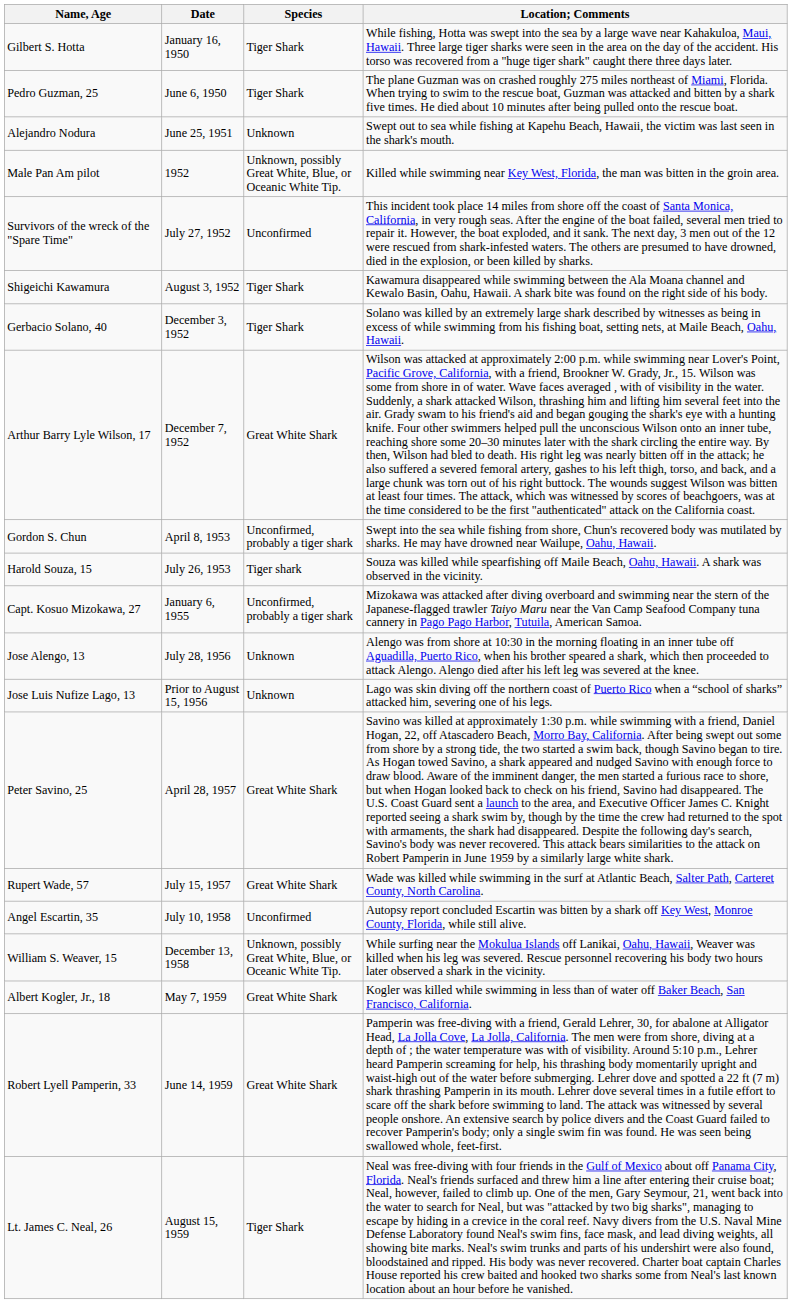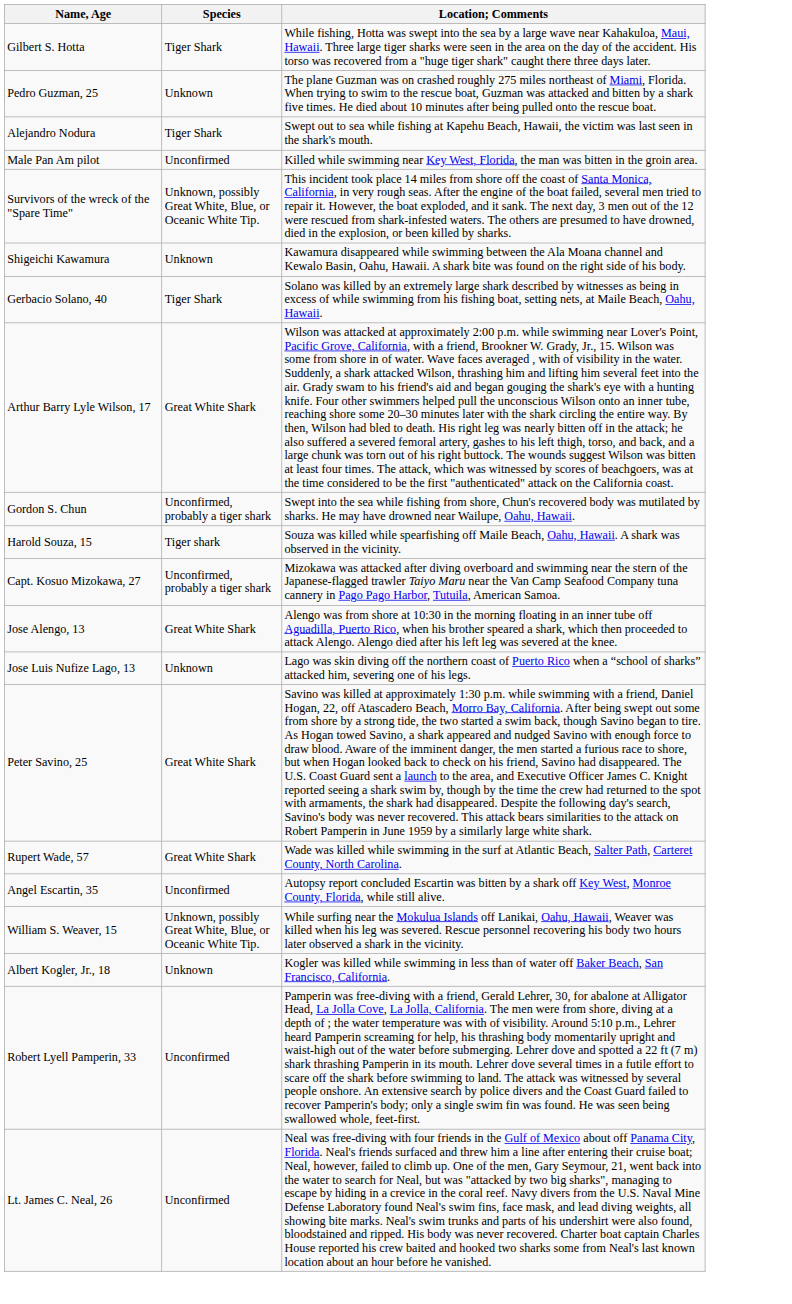- column: Date | January 16, 1950 | June 6, 1950 | June 25, 1951 | 1952 | July 27, 1952 | August 3, 1952 | December 3, 1952 | December 7, 1952 | April 8, 1953 | July 26, 1953 | January 6, 1955 | July 28, 1956 | Prior to August 15, 1956 | April 28, 1957 | July 15, 1957 | July 10, 1958 | December 13, 1958 | May 7, 1959 | June 14, 1959 | August 15, 1959
Pedro Guzman, 25 | Species: Tiger Shark -> Unknown
Alejandro Nodura | Species: Unknown -> Tiger Shark
Male Pan Am pilot | Species: Unknown, possibly Great White, Blue, or Oceanic White Tip. -> Unconfirmed
Survivors of the wreck of the "Spare Time" | Species: Unconfirmed -> Unknown, possibly Great White, Blue, or Oceanic White Tip.
Shigeichi Kawamura | Species: Tiger Shark -> Unknown
Jose Alengo, 13 | Species: Unknown -> Great White Shark
Albert Kogler, Jr., 18 | Species: Great White Shark -> Unknown
Robert Lyell Pamperin, 33 | Species: Great White Shark -> Unconfirmed
Lt. James C. Neal, 26 | Species: Tiger Shark -> Unconfirmed
